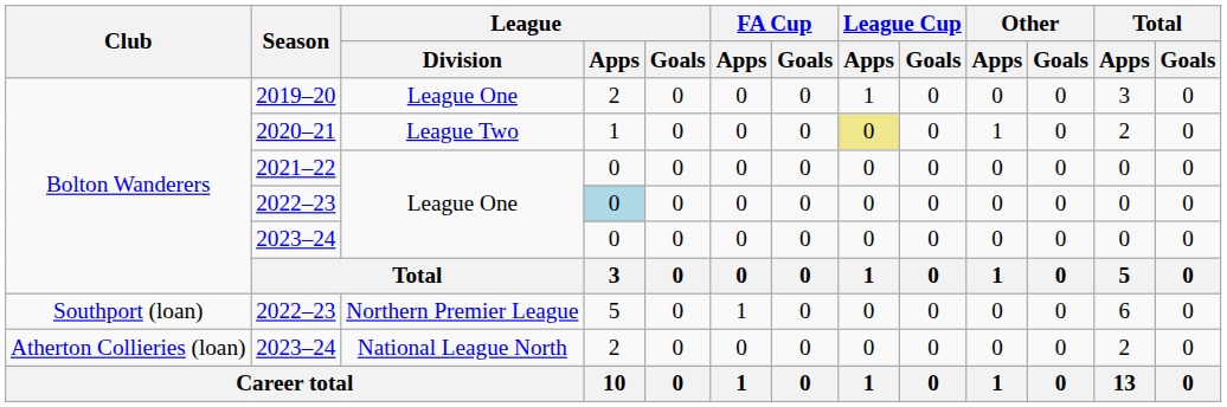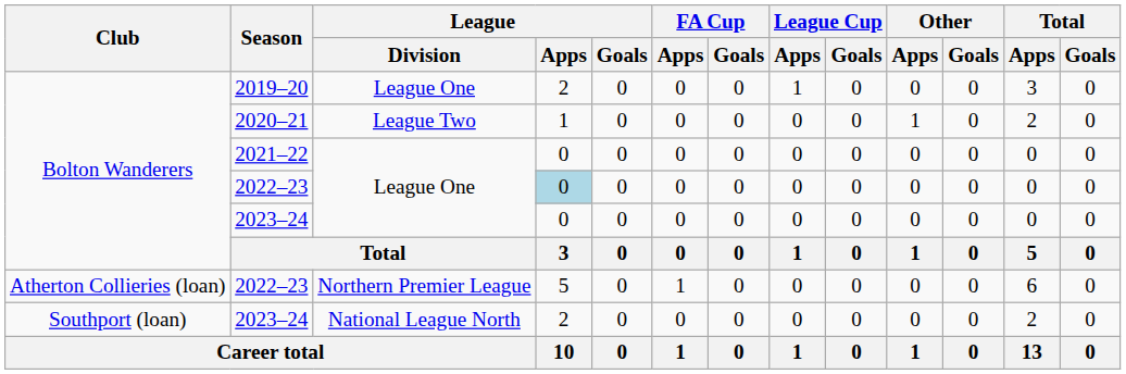2020–21 | League Cup / Apps: khaki background -> no background
2022–23 / Northern Premier League | Club: Southport (loan) -> Atherton Collieries (loan)
2023–24 / National League North | Club: Atherton Collieries (loan) -> Southport (loan)
